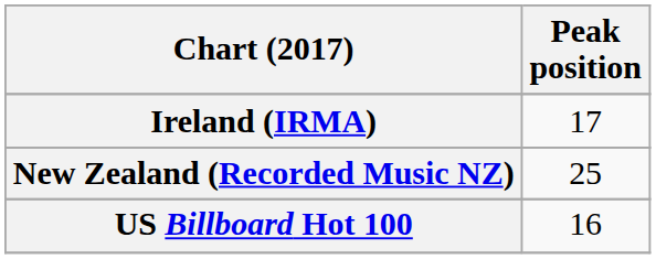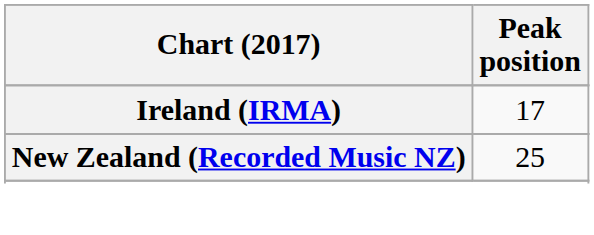- row: US Billboard Hot 100 | 16
